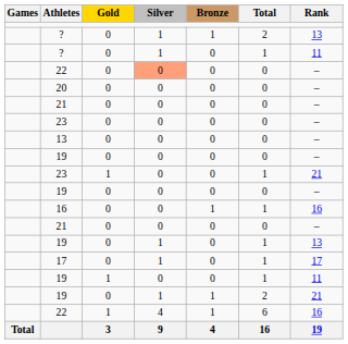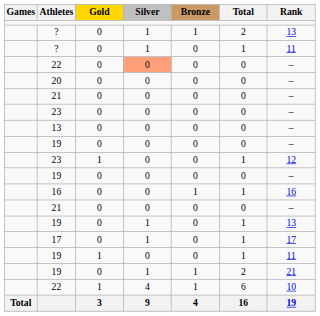23 / 1 | Rank: 21 -> 12
22 / 1 | Rank: 16 -> 10
